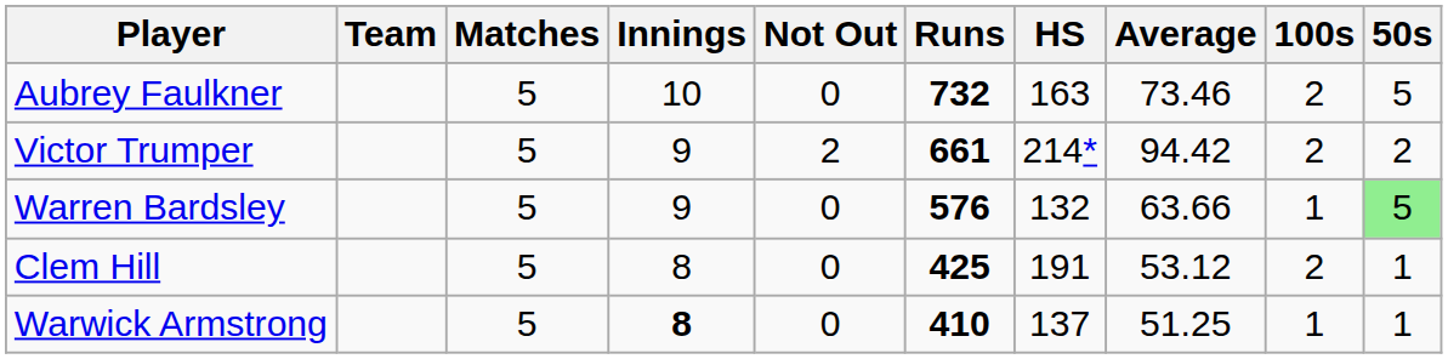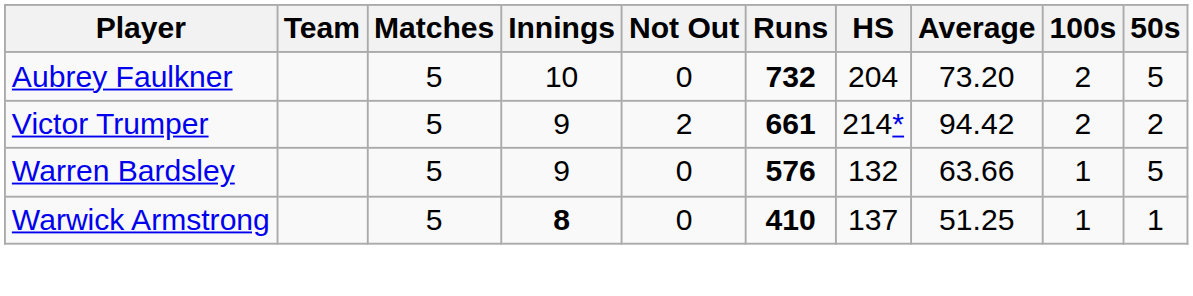Aubrey Faulkner | HS: 163 -> 204
Aubrey Faulkner | Average: 73.46 -> 73.20
Warren Bardsley | 50s: lightgreen background -> no background
- row: Clem Hill | 5 | 8 | 0 | 425 | 191 | 53.12 | 2 | 1
